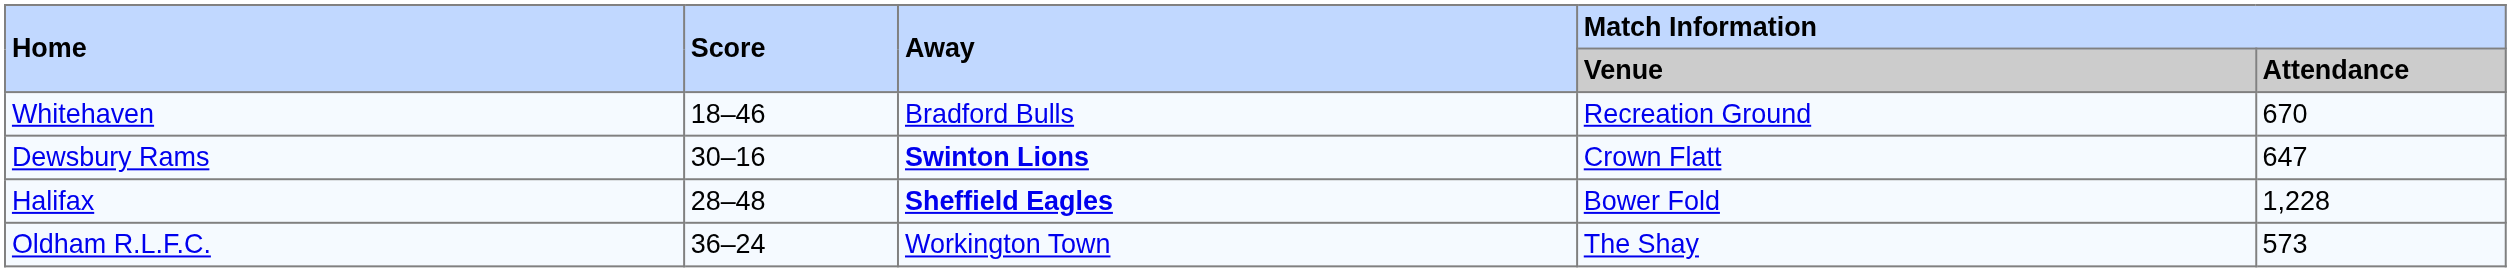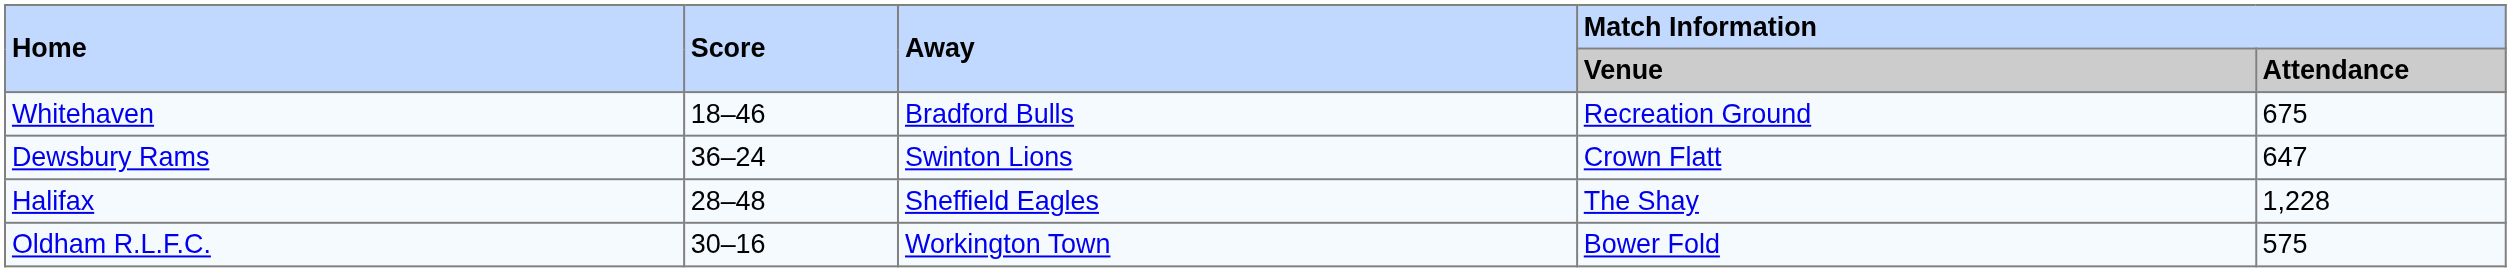Whitehaven | Match Information / Attendance: 670 -> 675
Dewsbury Rams | Score: 30–16 -> 36–24
Dewsbury Rams | Away: bold -> normal
Halifax | Away: bold -> normal
Halifax | Match Information / Venue: Bower Fold -> The Shay
Oldham R.L.F.C. | Score: 36–24 -> 30–16
Oldham R.L.F.C. | Match Information / Venue: The Shay -> Bower Fold
Oldham R.L.F.C. | Match Information / Attendance: 573 -> 575
